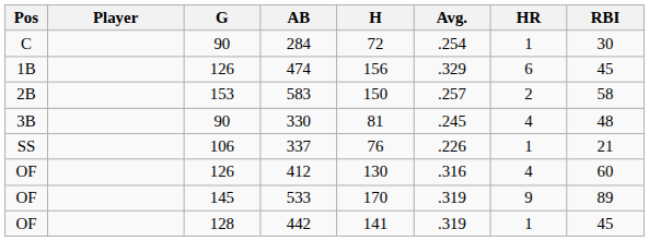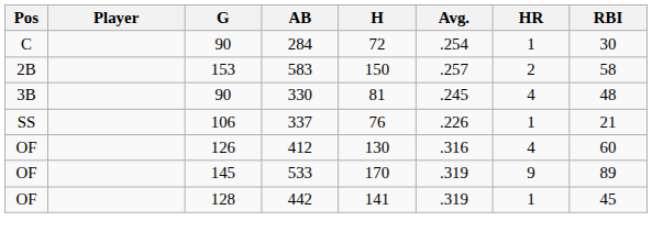- row: 1B | 126 | 474 | 156 | .329 | 6 | 45
